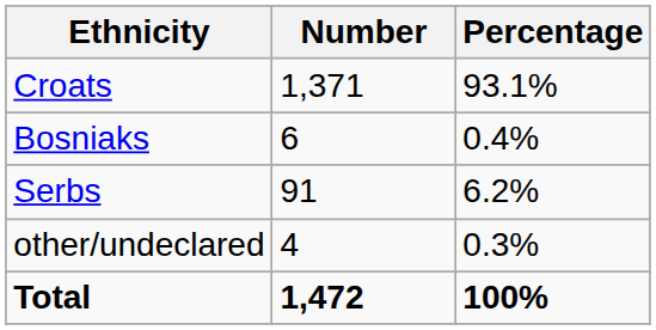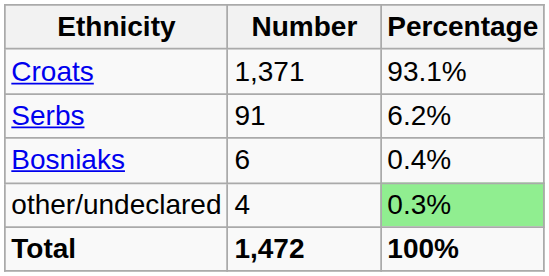rows swapped: Serbs <-> Bosniaks
other/undeclared | Percentage: no background -> lightgreen background
